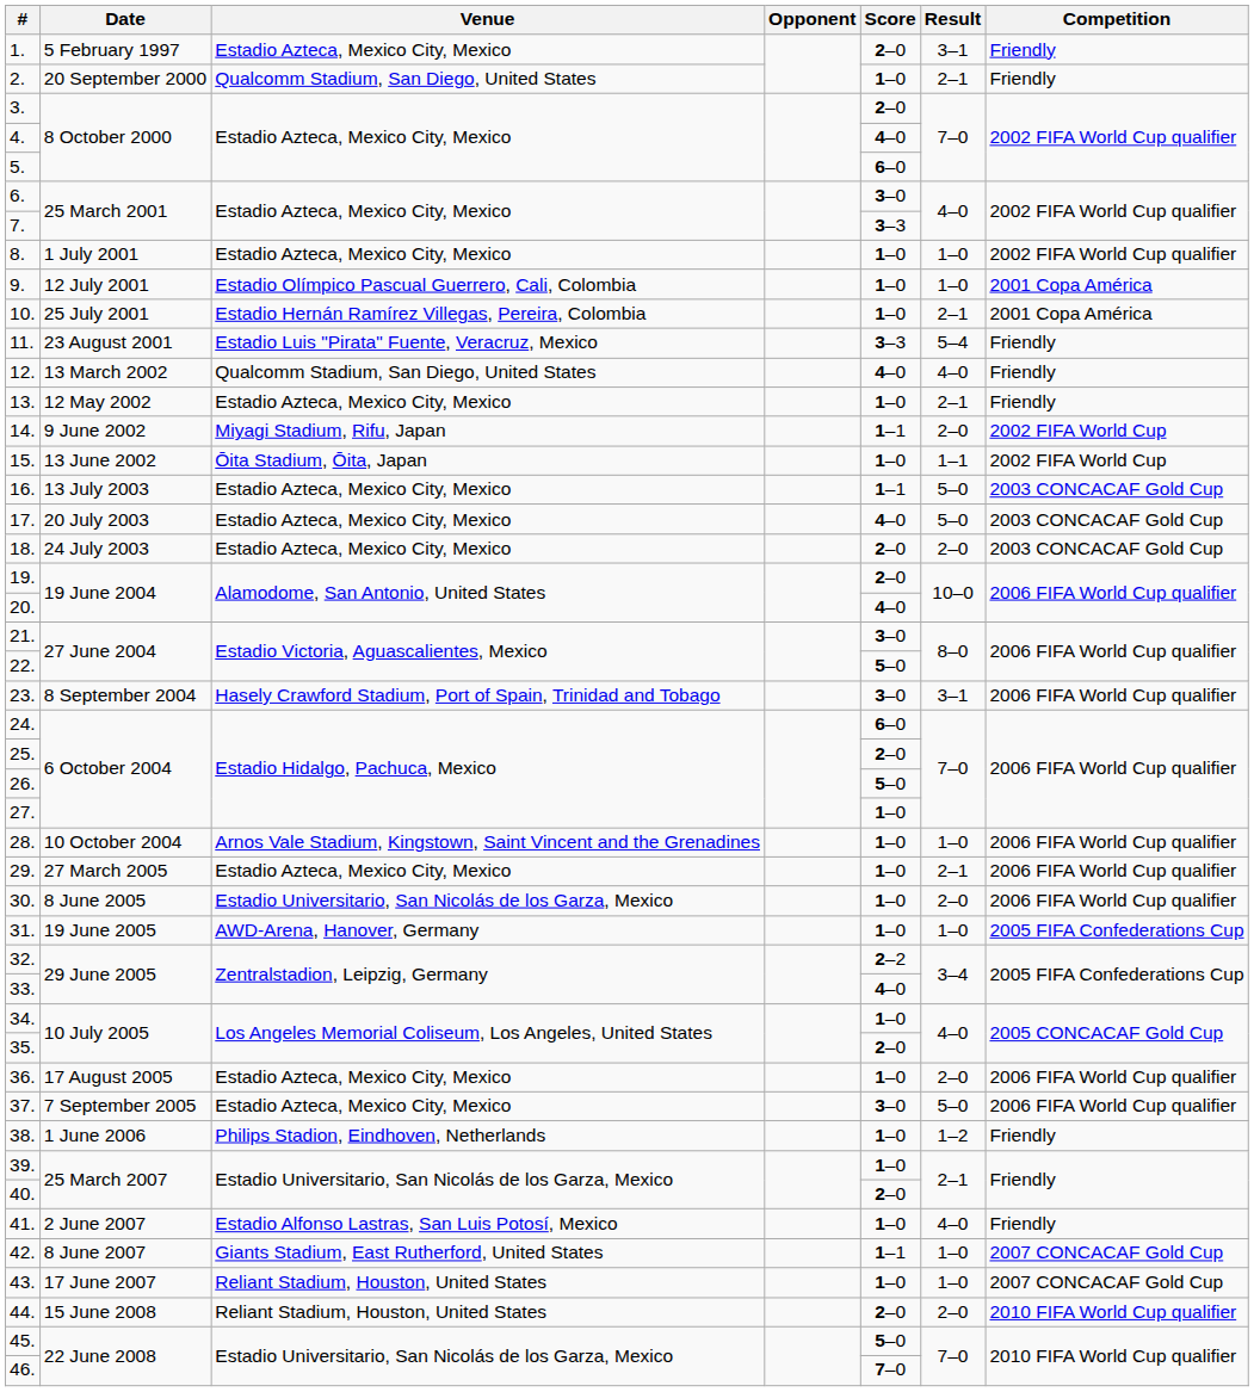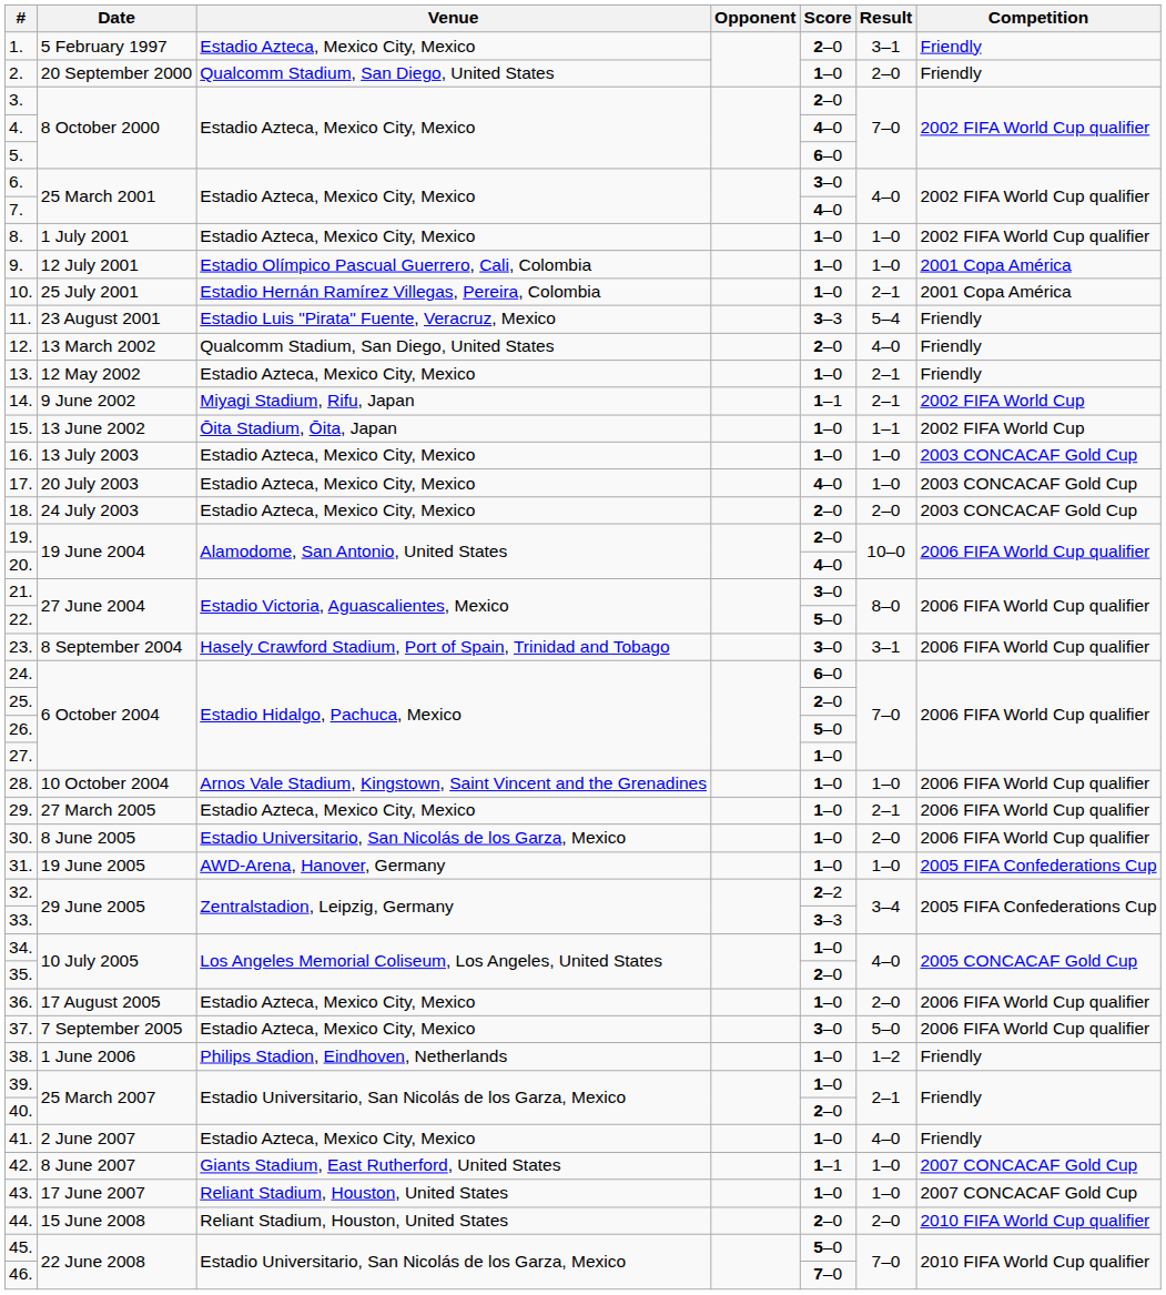2. | Result: 2–1 -> 2–0
7. | Score: 3–3 -> 4–0
12. | Score: 4–0 -> 2–0
14. | Result: 2–0 -> 2–1
16. | Score: 1–1 -> 1–0
16. | Result: 5–0 -> 1–0
17. | Result: 5–0 -> 1–0
33. | Score: 4–0 -> 3–3
41. | Venue: Estadio Alfonso Lastras, San Luis Potosí, Mexico -> Estadio Azteca, Mexico City, Mexico
